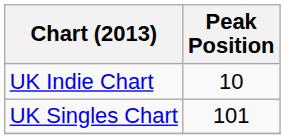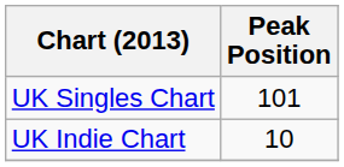rows swapped: UK Singles Chart <-> UK Indie Chart
